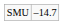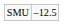SMU | column 2: –14.7 -> –12.5
